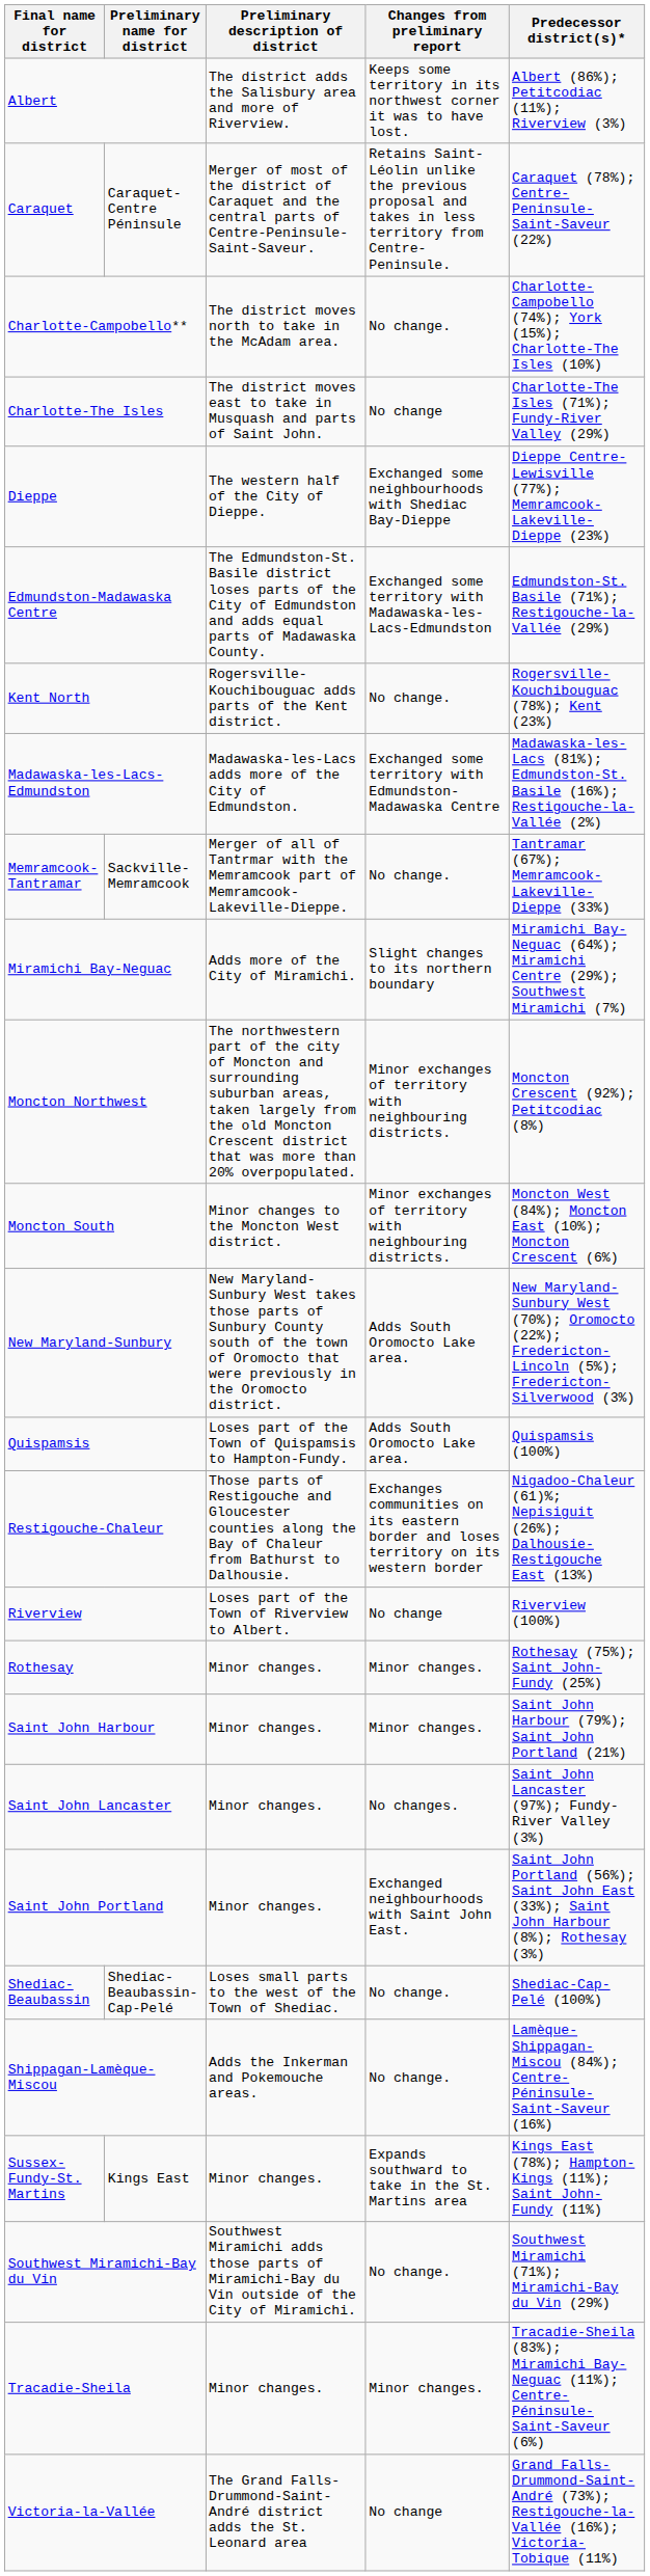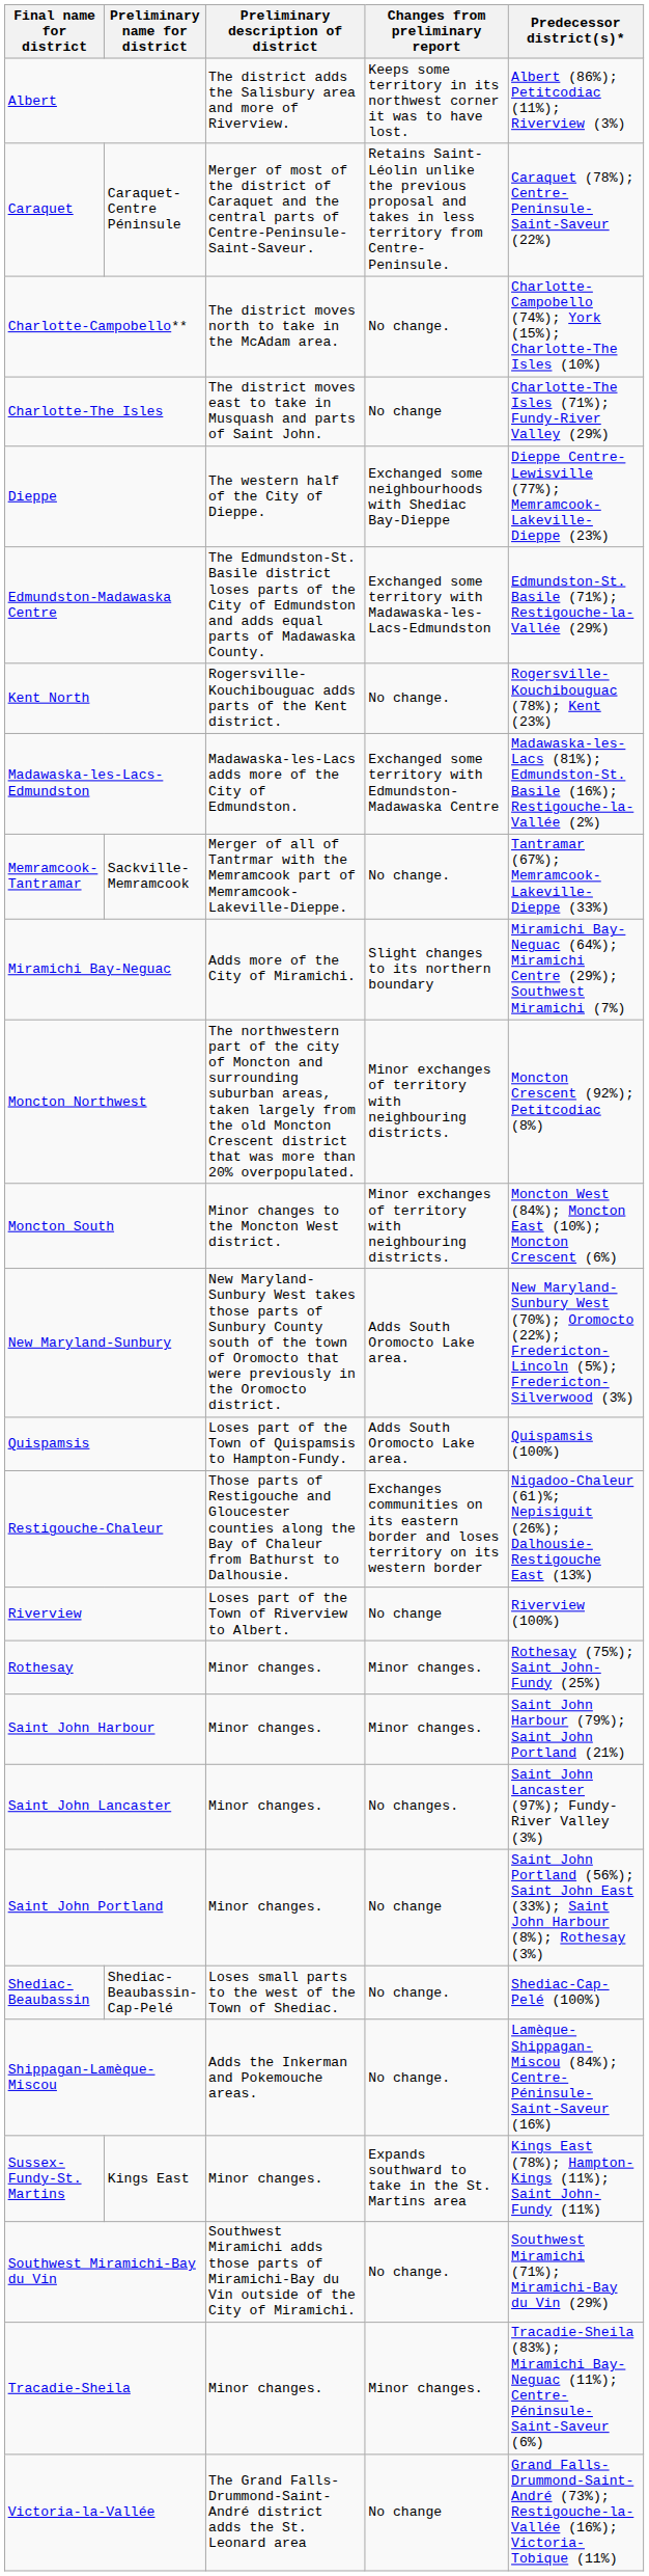Saint John Portland | Changes from preliminary report: Exchanged neighbourhoods with Saint John East. -> No change
